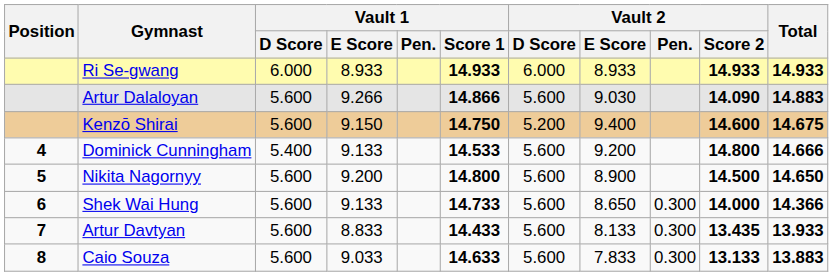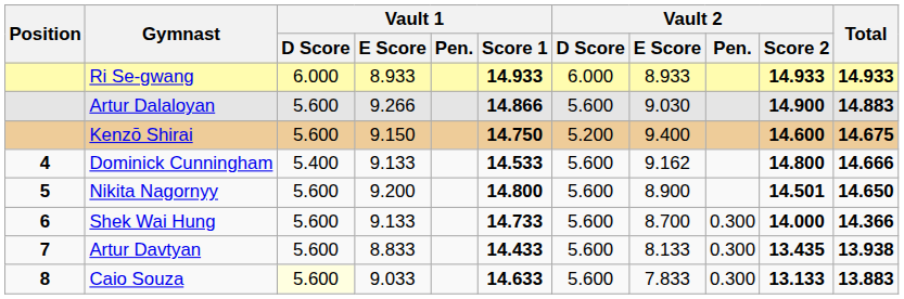Artur Dalaloyan | Vault 2 / Score 2: 14.090 -> 14.900
Dominick Cunningham | Vault 2 / E Score: 9.200 -> 9.162
Nikita Nagornyy | Vault 2 / Score 2: 14.500 -> 14.501
Shek Wai Hung | Vault 2 / E Score: 8.650 -> 8.700
Artur Davtyan | Total: 13.933 -> 13.938
Caio Souza | Vault 1 / D Score: no background -> lightyellow background
